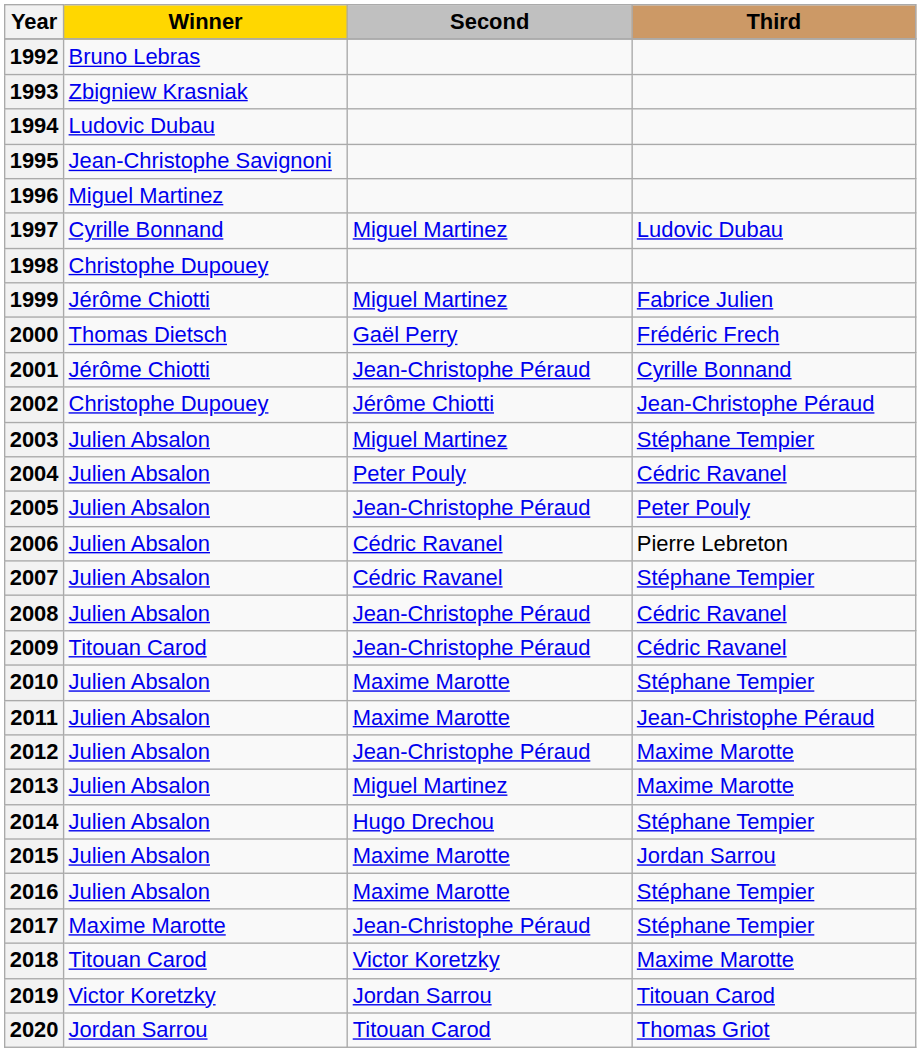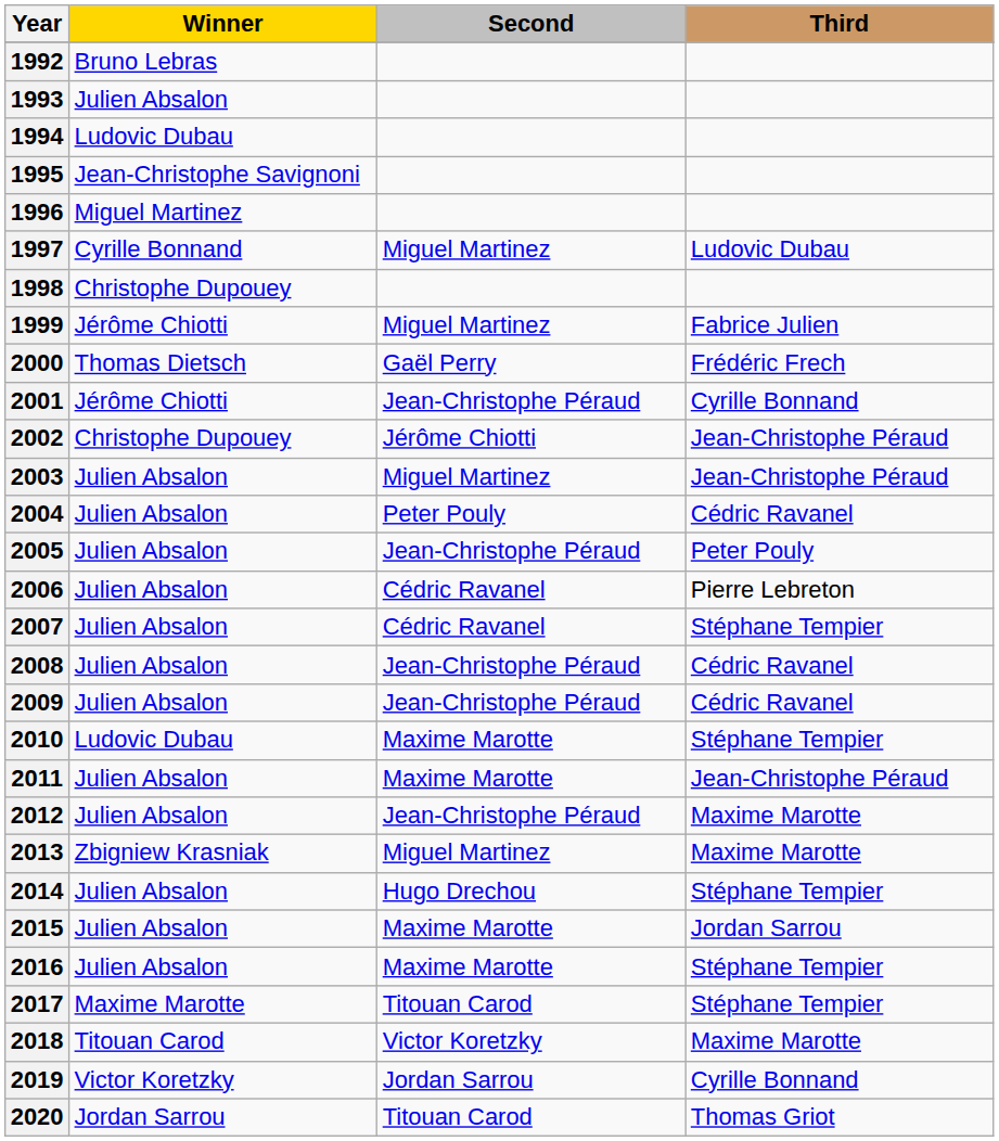1993 | Winner: Zbigniew Krasniak -> Julien Absalon
2003 | Third: Stéphane Tempier -> Jean-Christophe Péraud
2009 | Winner: Titouan Carod -> Julien Absalon
2010 | Winner: Julien Absalon -> Ludovic Dubau
2013 | Winner: Julien Absalon -> Zbigniew Krasniak
2017 | Second: Jean-Christophe Péraud -> Titouan Carod
2019 | Third: Titouan Carod -> Cyrille Bonnand
